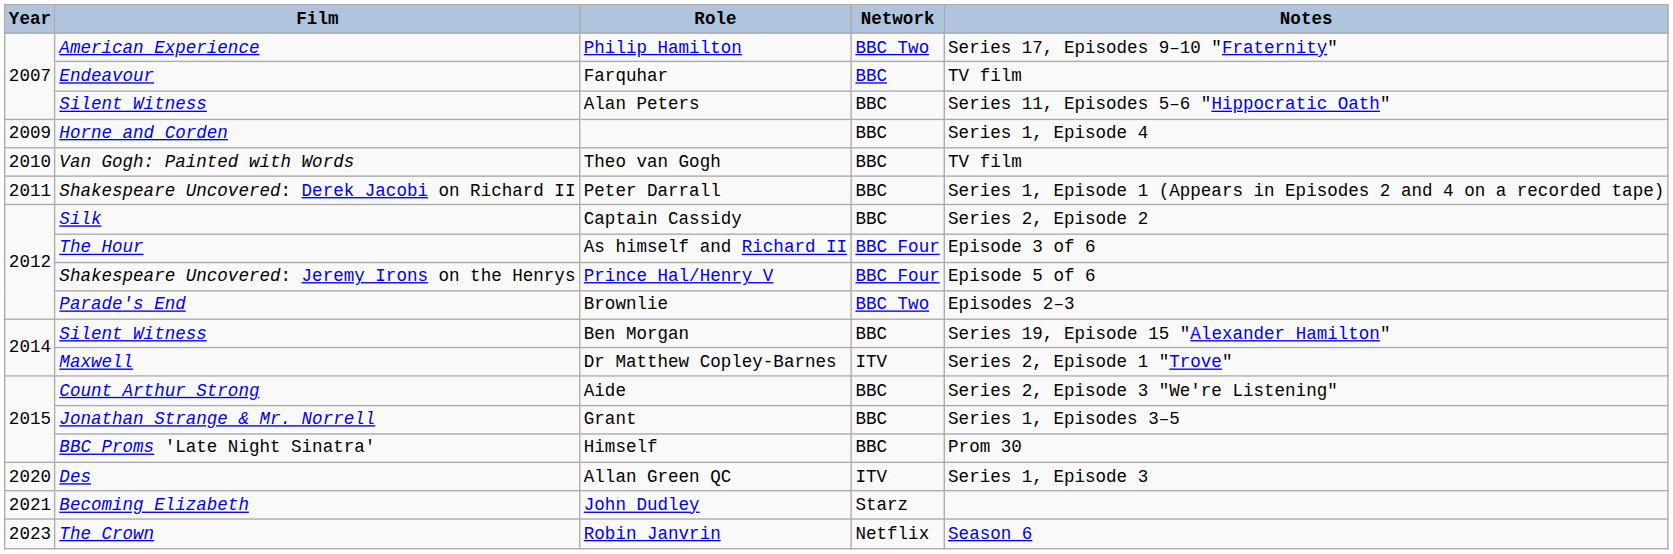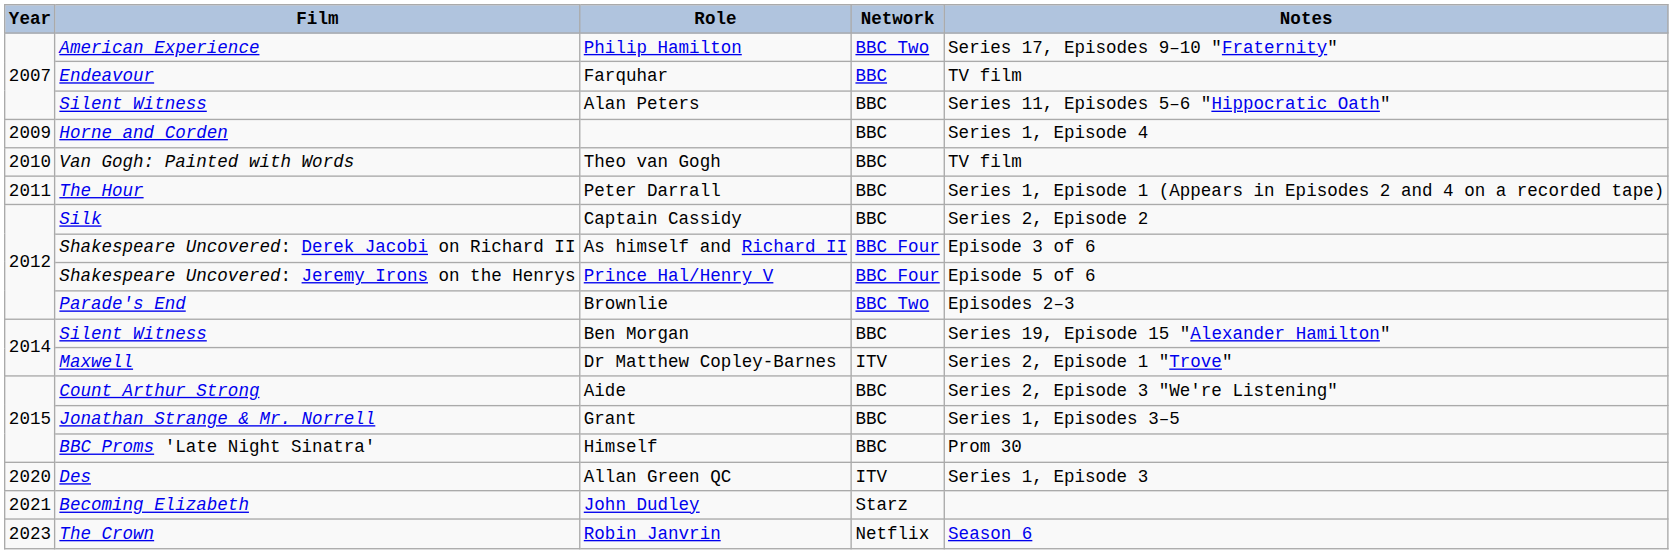Peter Darrall | Film: Shakespeare Uncovered: Derek Jacobi on Richard II -> The Hour
As himself and Richard II | Film: The Hour -> Shakespeare Uncovered: Derek Jacobi on Richard II
